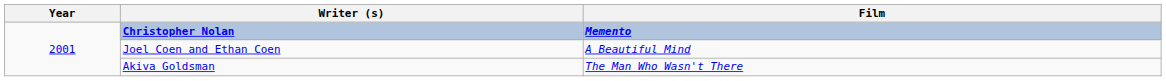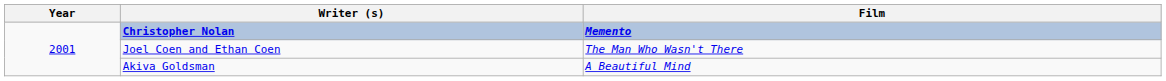Joel Coen and Ethan Coen | Film: A Beautiful Mind -> The Man Who Wasn't There
Akiva Goldsman | Film: The Man Who Wasn't There -> A Beautiful Mind
